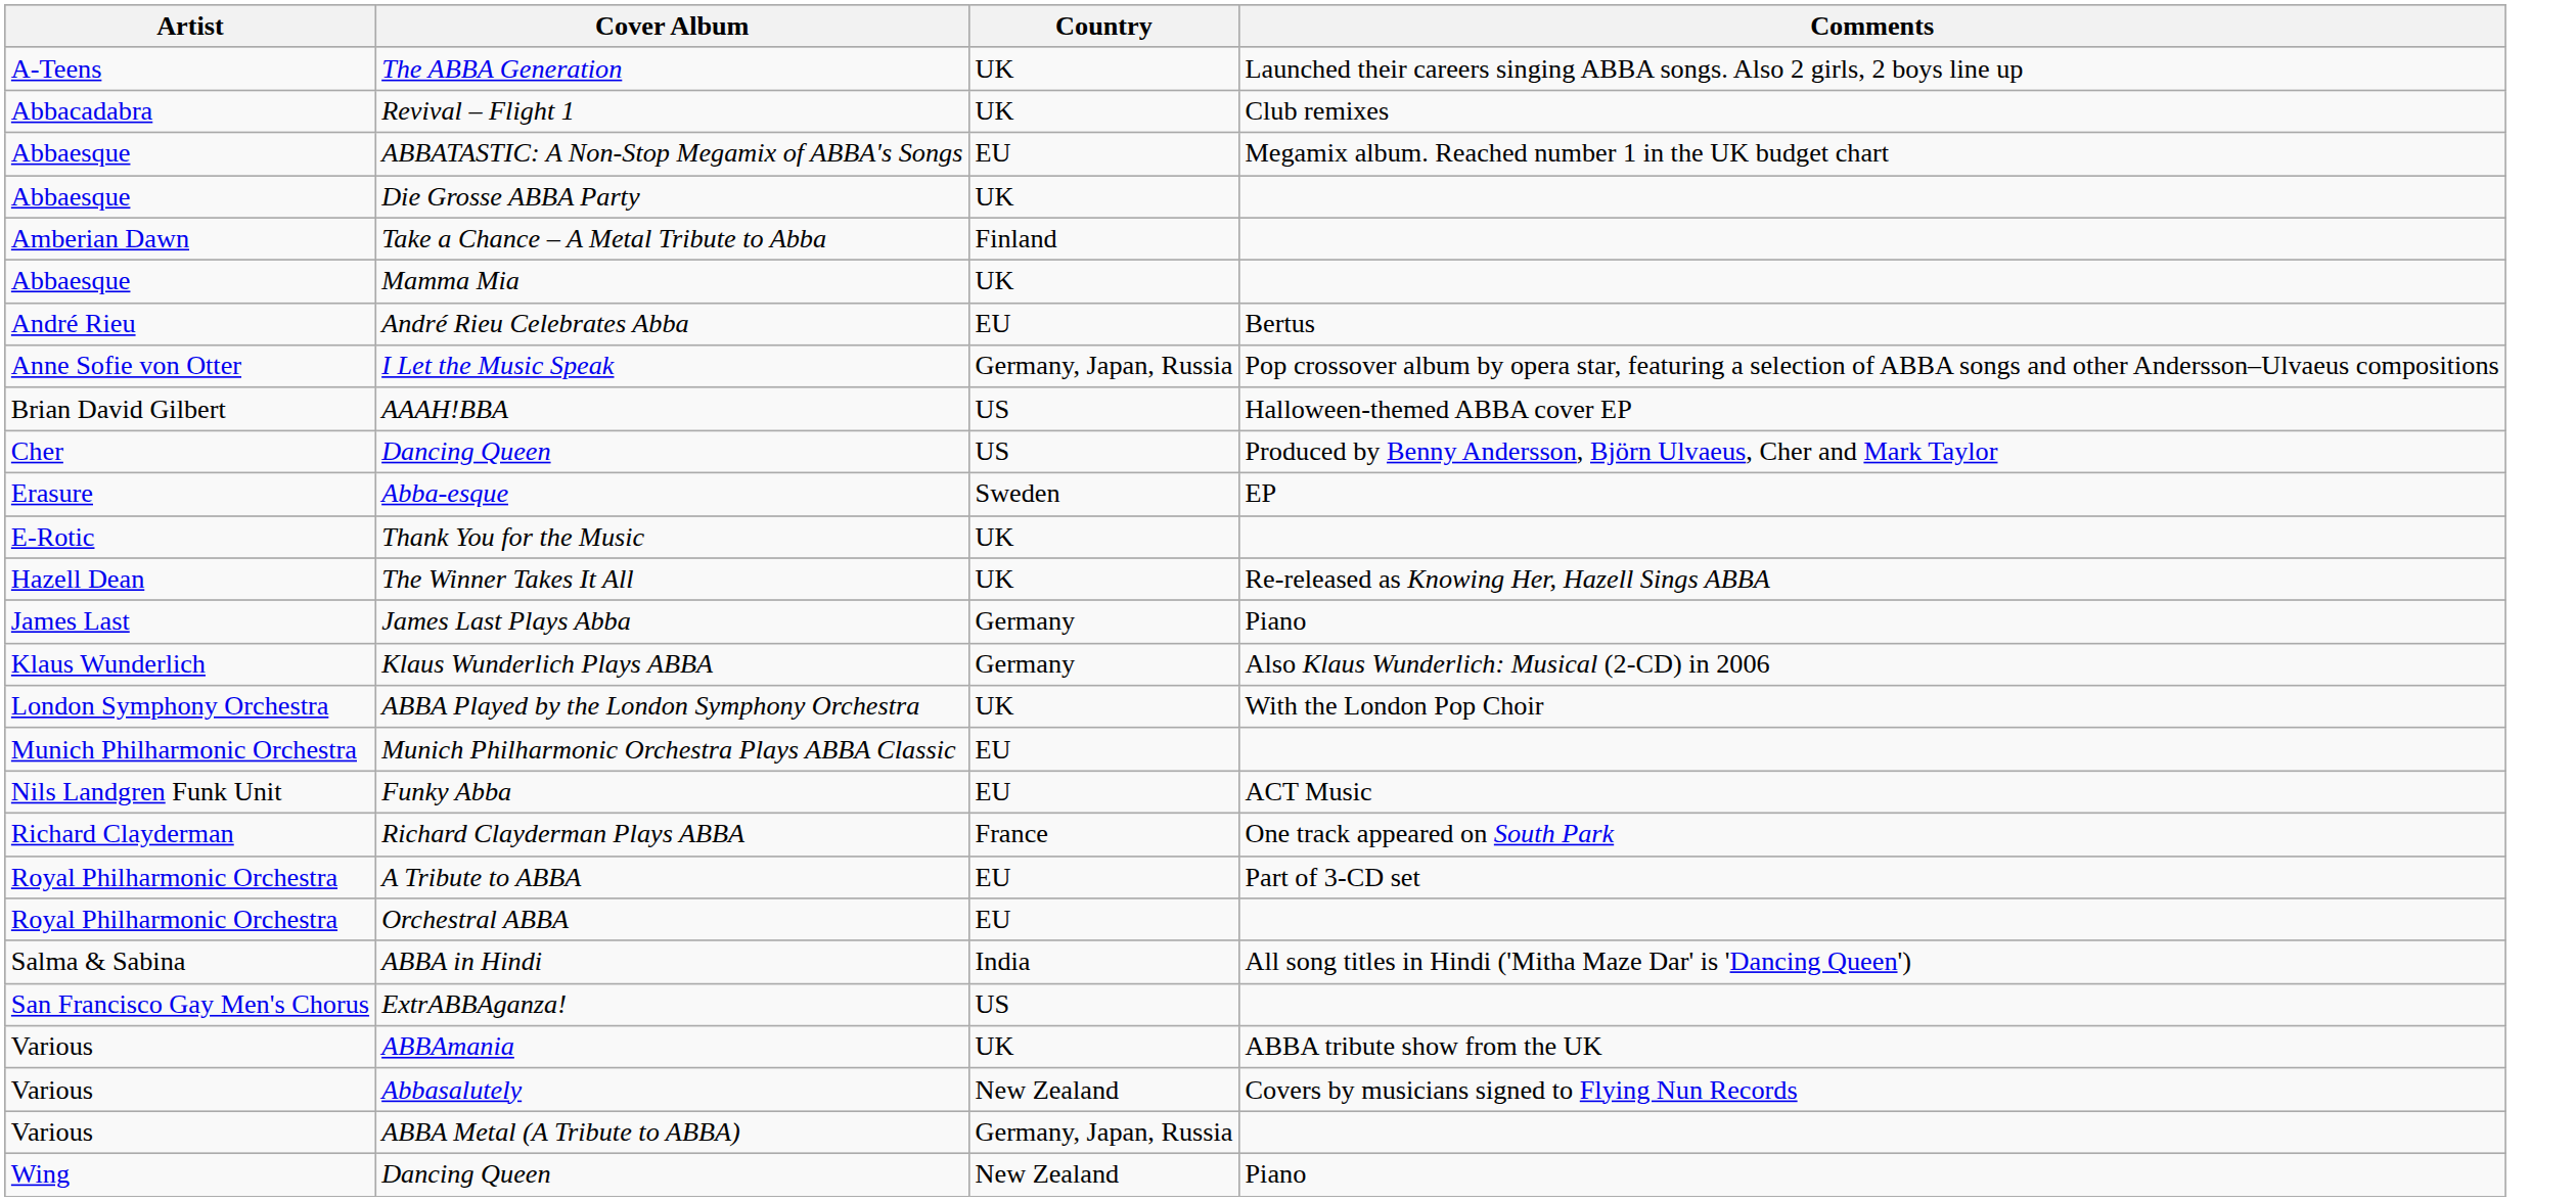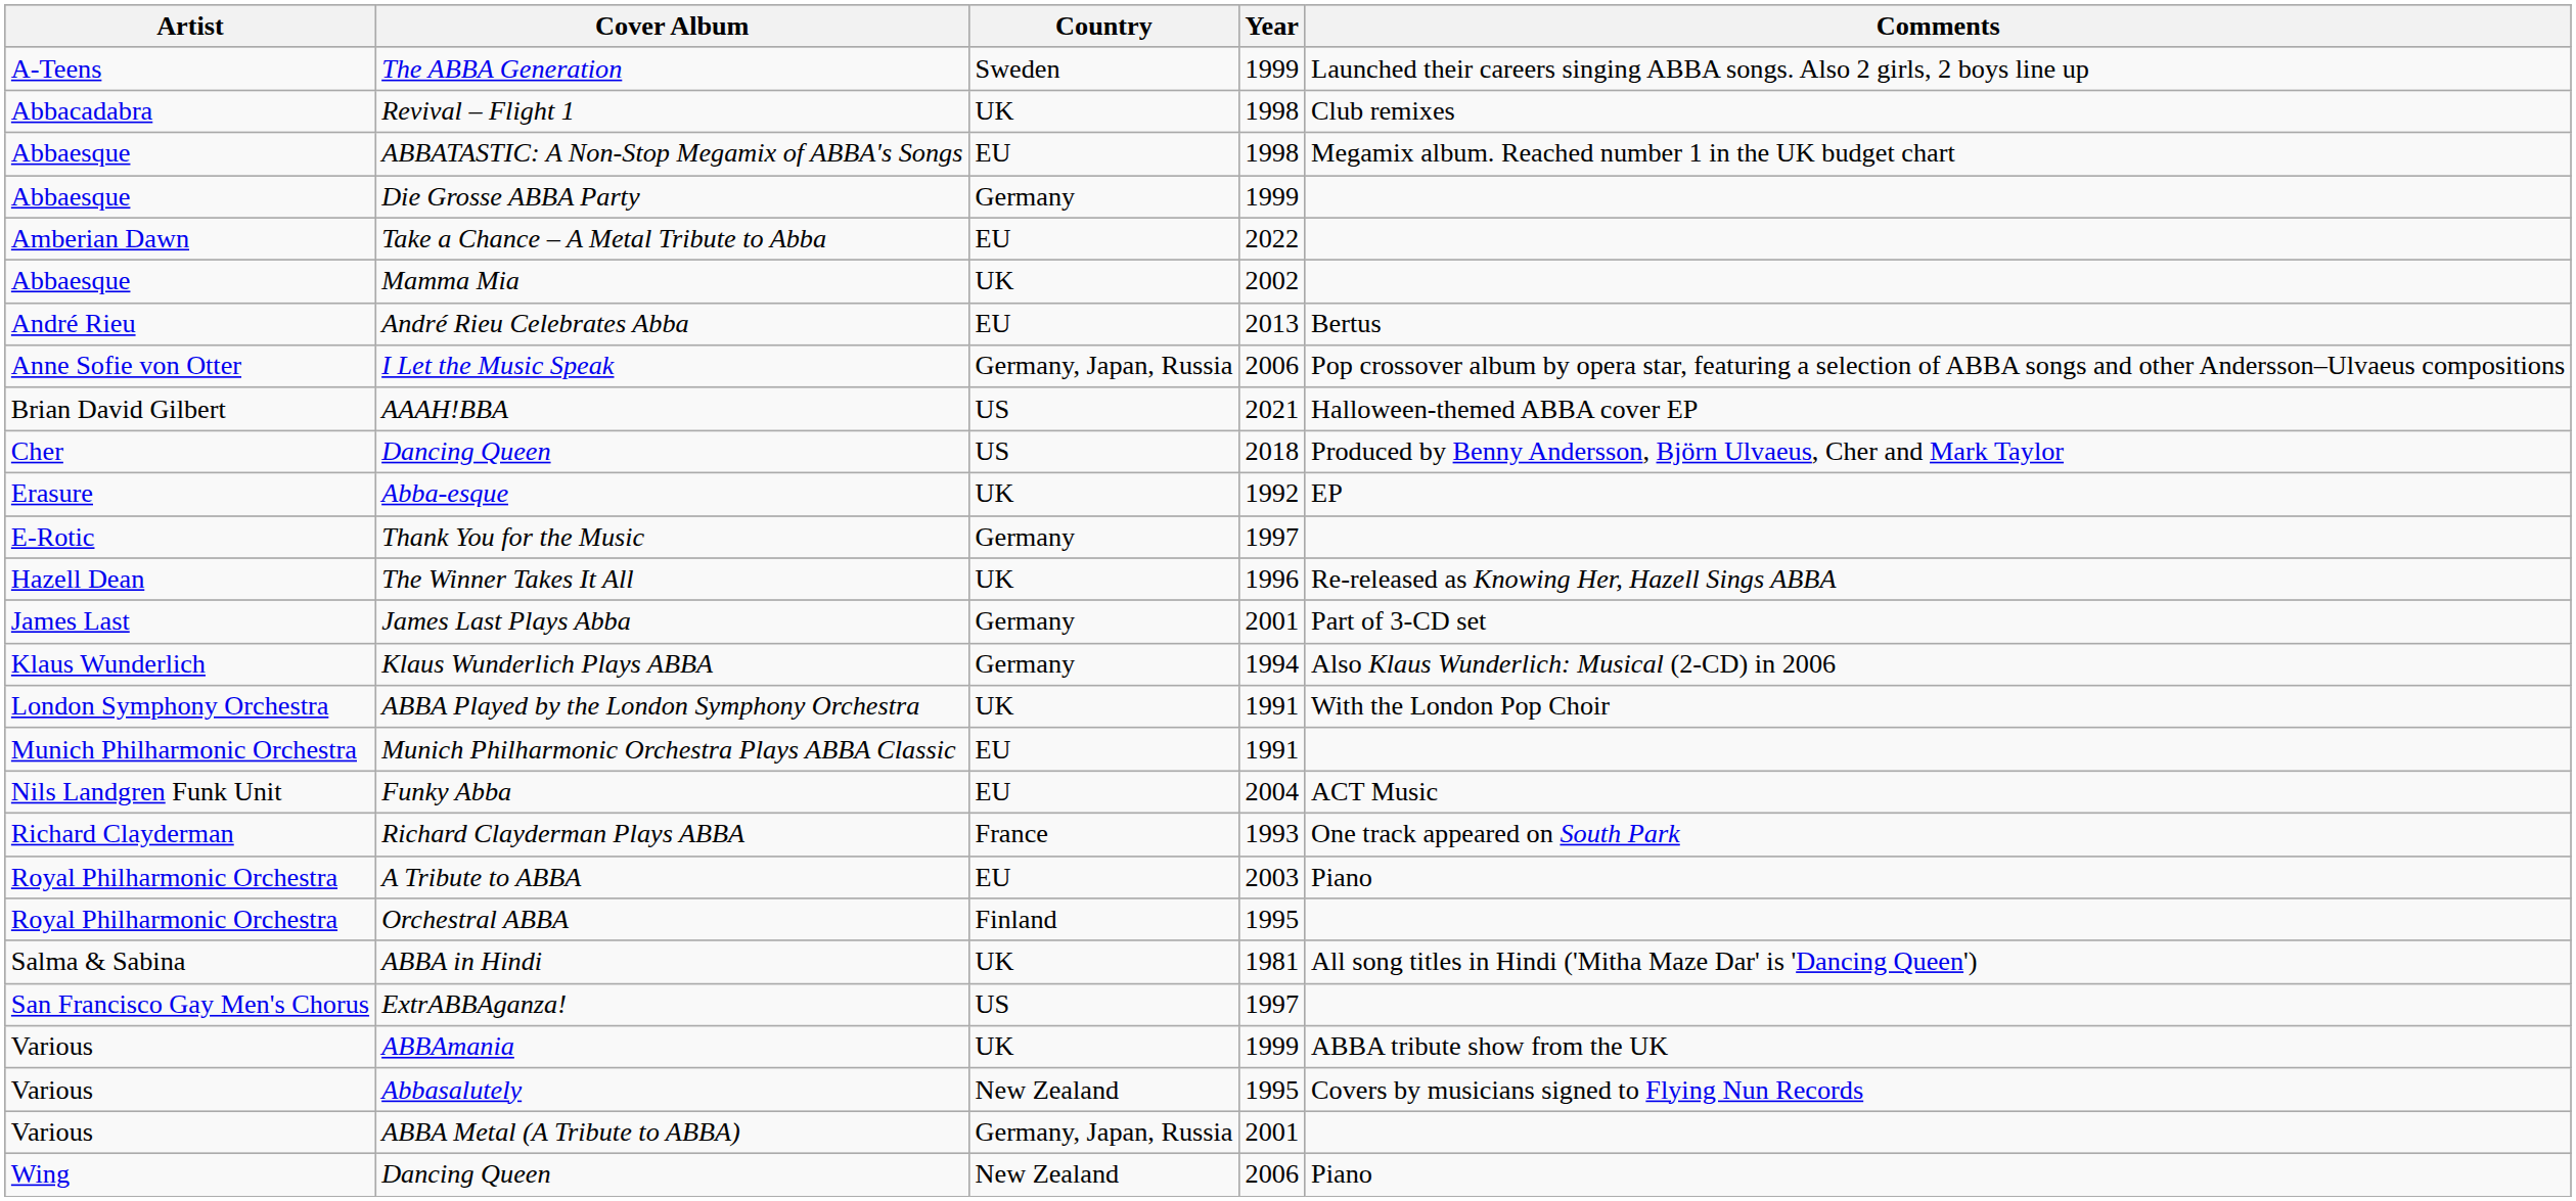+ column: Year | 1999 | 1998 | 1998 | 1999 | 2022 | 2002 | 2013 | 2006 | 2021 | 2018 | 1992 | 1997 | 1996 | 2001 | 1994 | 1991 | 1991 | 2004 | 1993 | 2003 | 1995 | 1981 | 1997 | 1999 | 1995 | 2001 | 2006
The ABBA Generation | Country: UK -> Sweden
Die Grosse ABBA Party | Country: UK -> Germany
Take a Chance – A Metal Tribute to Abba | Country: Finland -> EU
Abba-esque | Country: Sweden -> UK
Thank You for the Music | Country: UK -> Germany
James Last Plays Abba | Comments: Piano -> Part of 3-CD set
A Tribute to ABBA | Comments: Part of 3-CD set -> Piano
Orchestral ABBA | Country: EU -> Finland
ABBA in Hindi | Country: India -> UK
